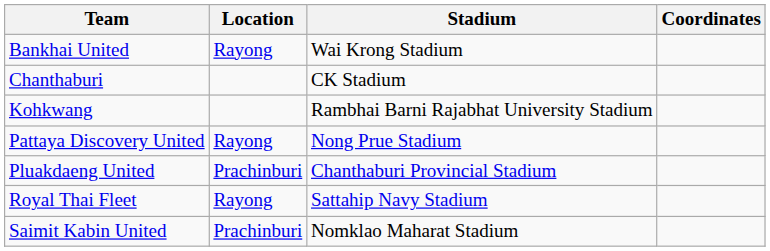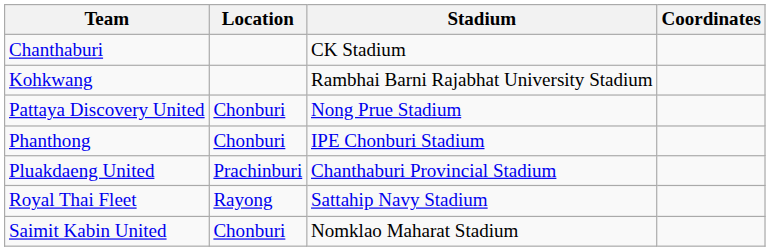- row: Bankhai United | Rayong | Wai Krong Stadium
Pattaya Discovery United | Location: Rayong -> Chonburi
+ row: Phanthong | Chonburi | IPE Chonburi Stadium
Saimit Kabin United | Location: Prachinburi -> Chonburi
